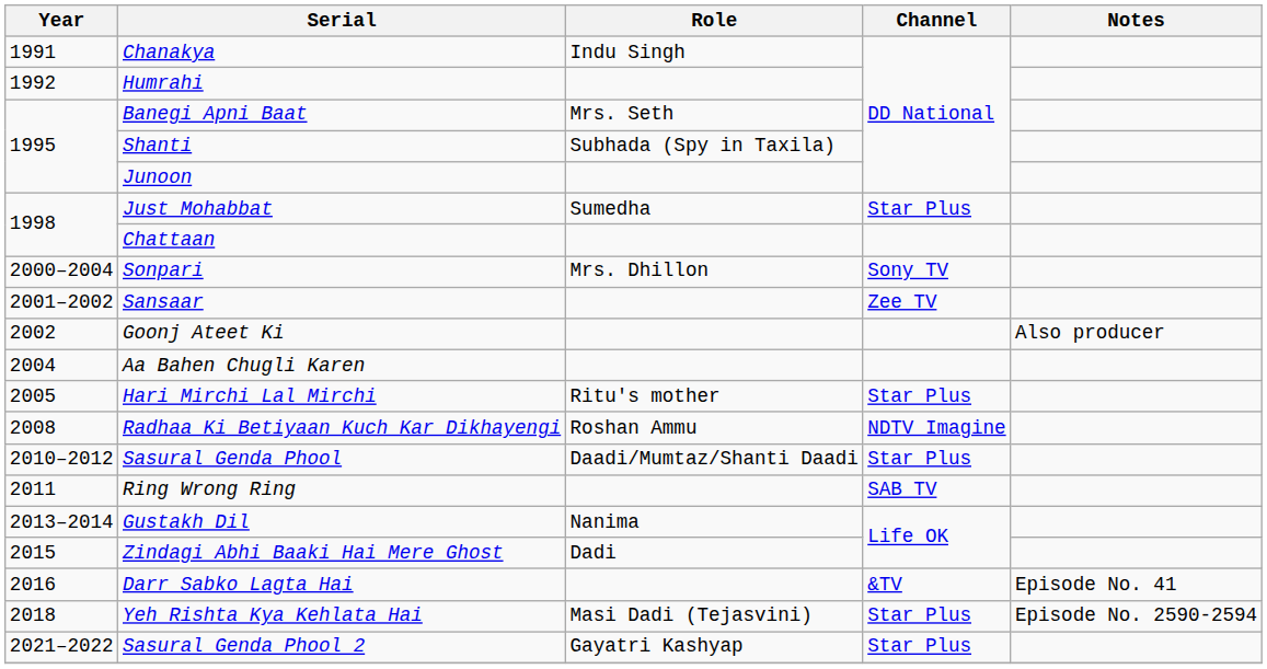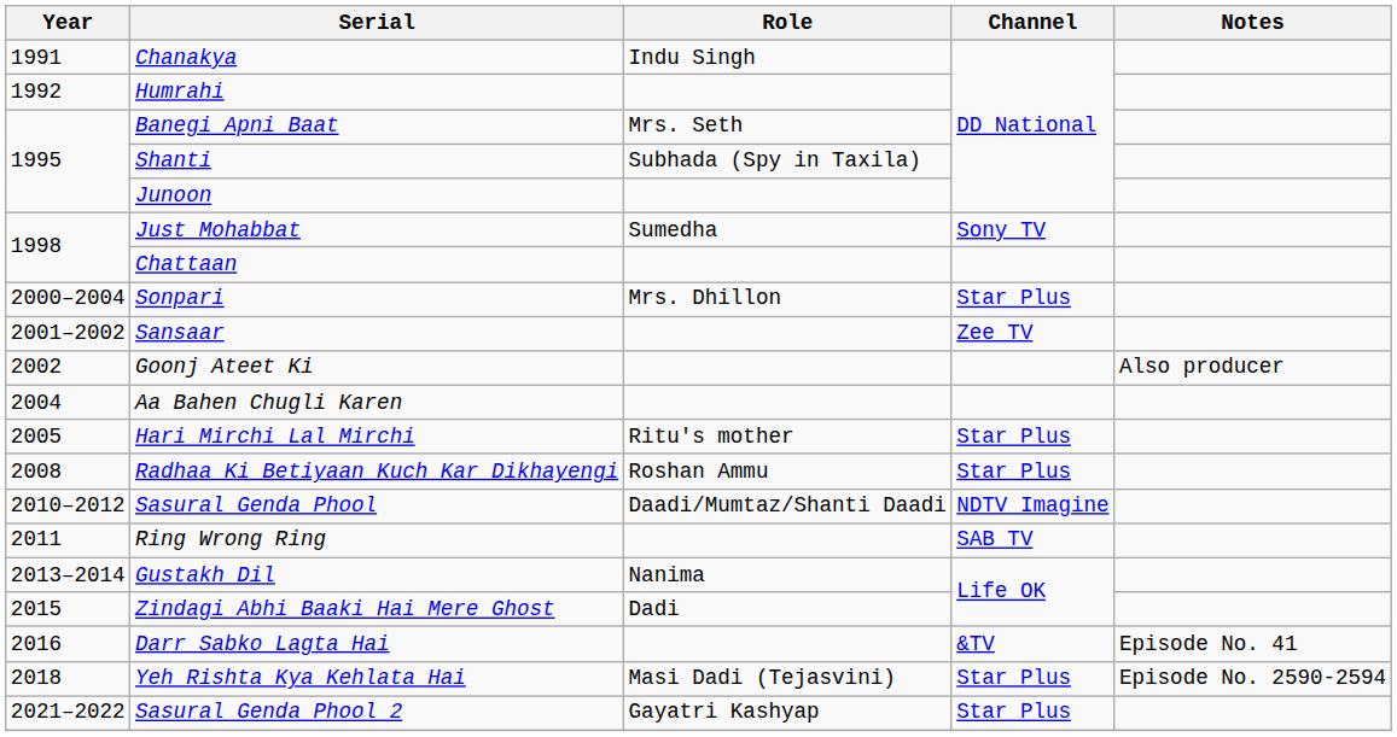Just Mohabbat | Channel: Star Plus -> Sony TV
Sonpari | Channel: Sony TV -> Star Plus
Radhaa Ki Betiyaan Kuch Kar Dikhayengi | Channel: NDTV Imagine -> Star Plus
Sasural Genda Phool | Channel: Star Plus -> NDTV Imagine
